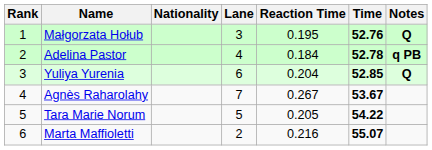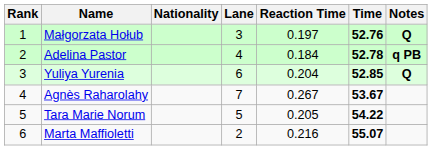Małgorzata Hołub | Reaction Time: 0.195 -> 0.197
